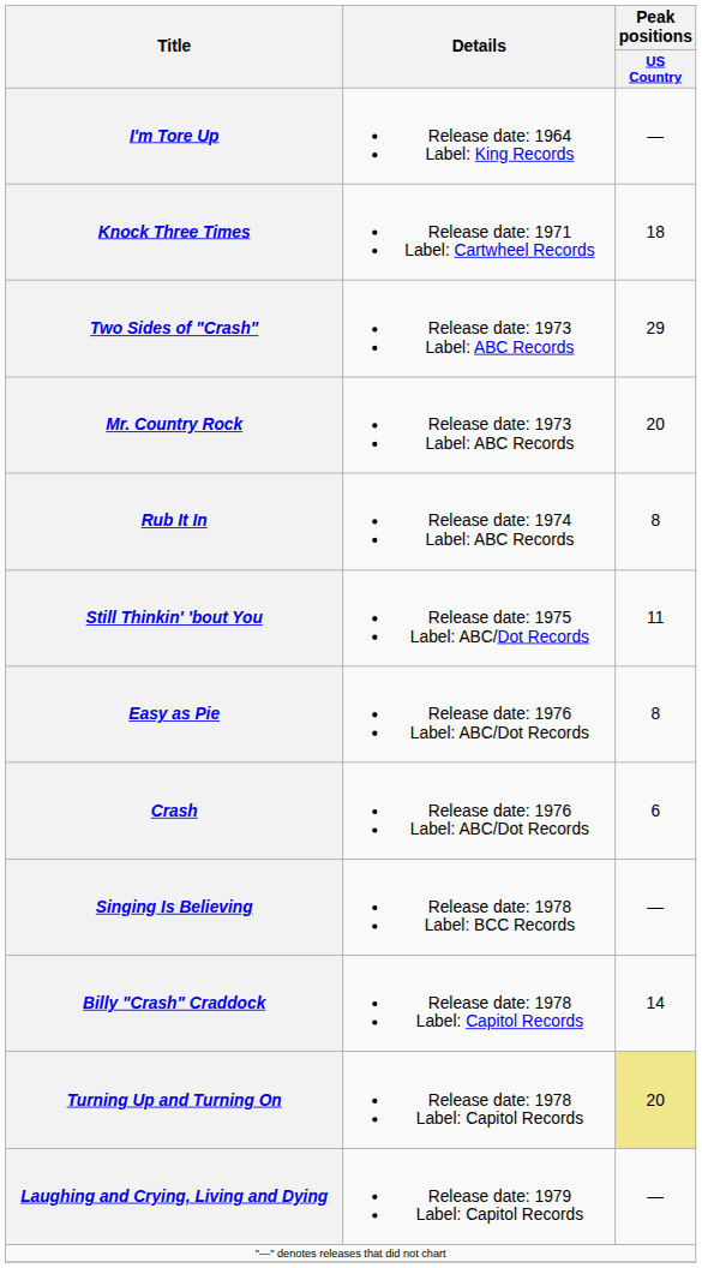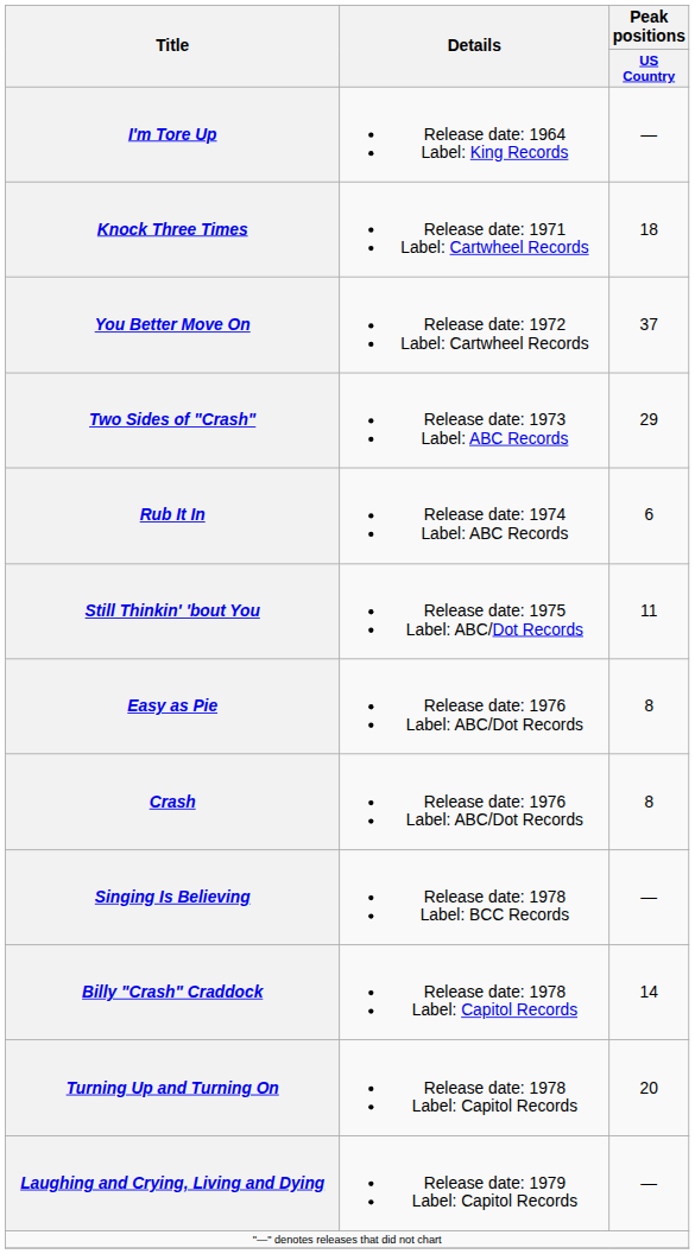+ row: You Better Move On | Release date: 1972 Label: Cartwheel Records | 37
- row: Mr. Country Rock | Release date: 1973 Label: ABC Records | 20
Rub It In | Peak positions / US Country: 8 -> 6
Crash | Peak positions / US Country: 6 -> 8
Turning Up and Turning On | Peak positions / US Country: khaki background -> no background
